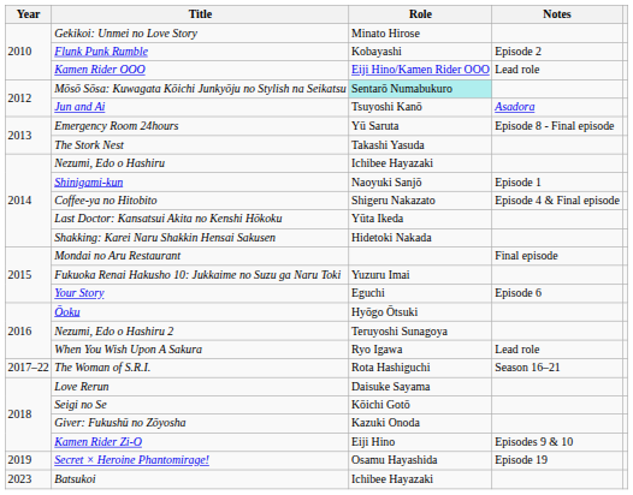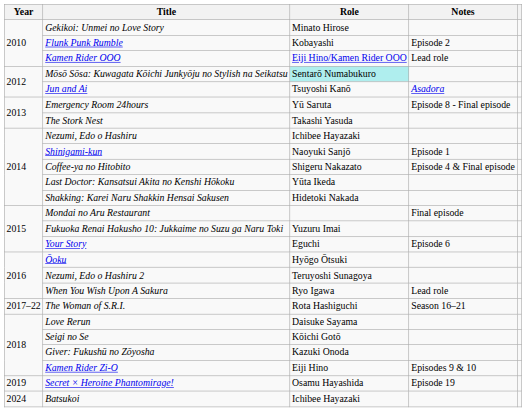Batsukoi | Year: 2023 -> 2024
